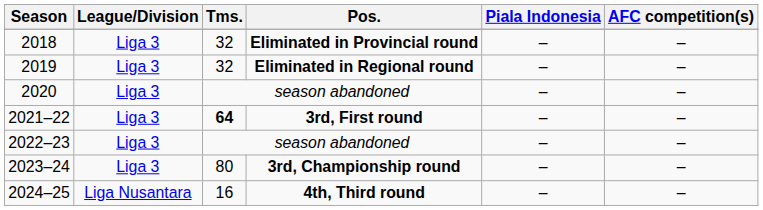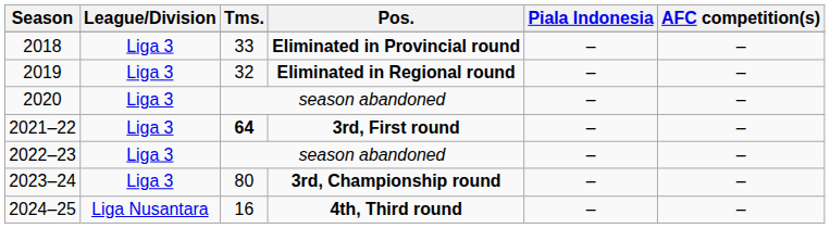2018 | Tms.: 32 -> 33
